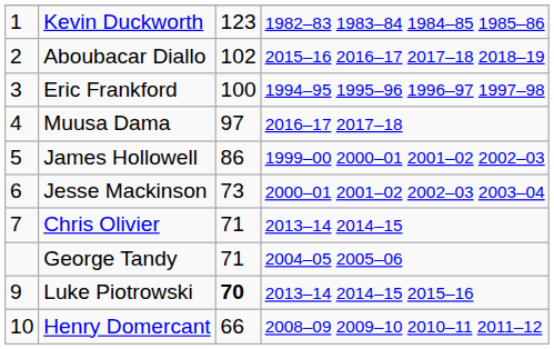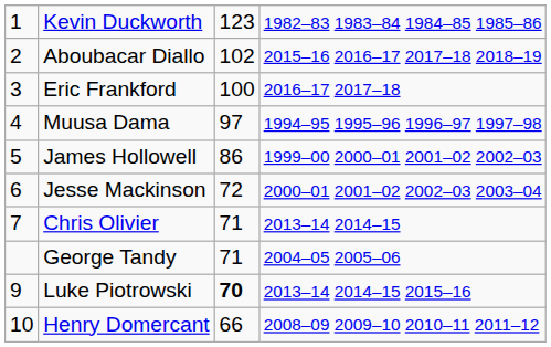Eric Frankford | column 4: 1994–95 1995–96 1996–97 1997–98 -> 2016–17 2017–18
Muusa Dama | column 4: 2016–17 2017–18 -> 1994–95 1995–96 1996–97 1997–98
Jesse Mackinson | column 3: 73 -> 72
